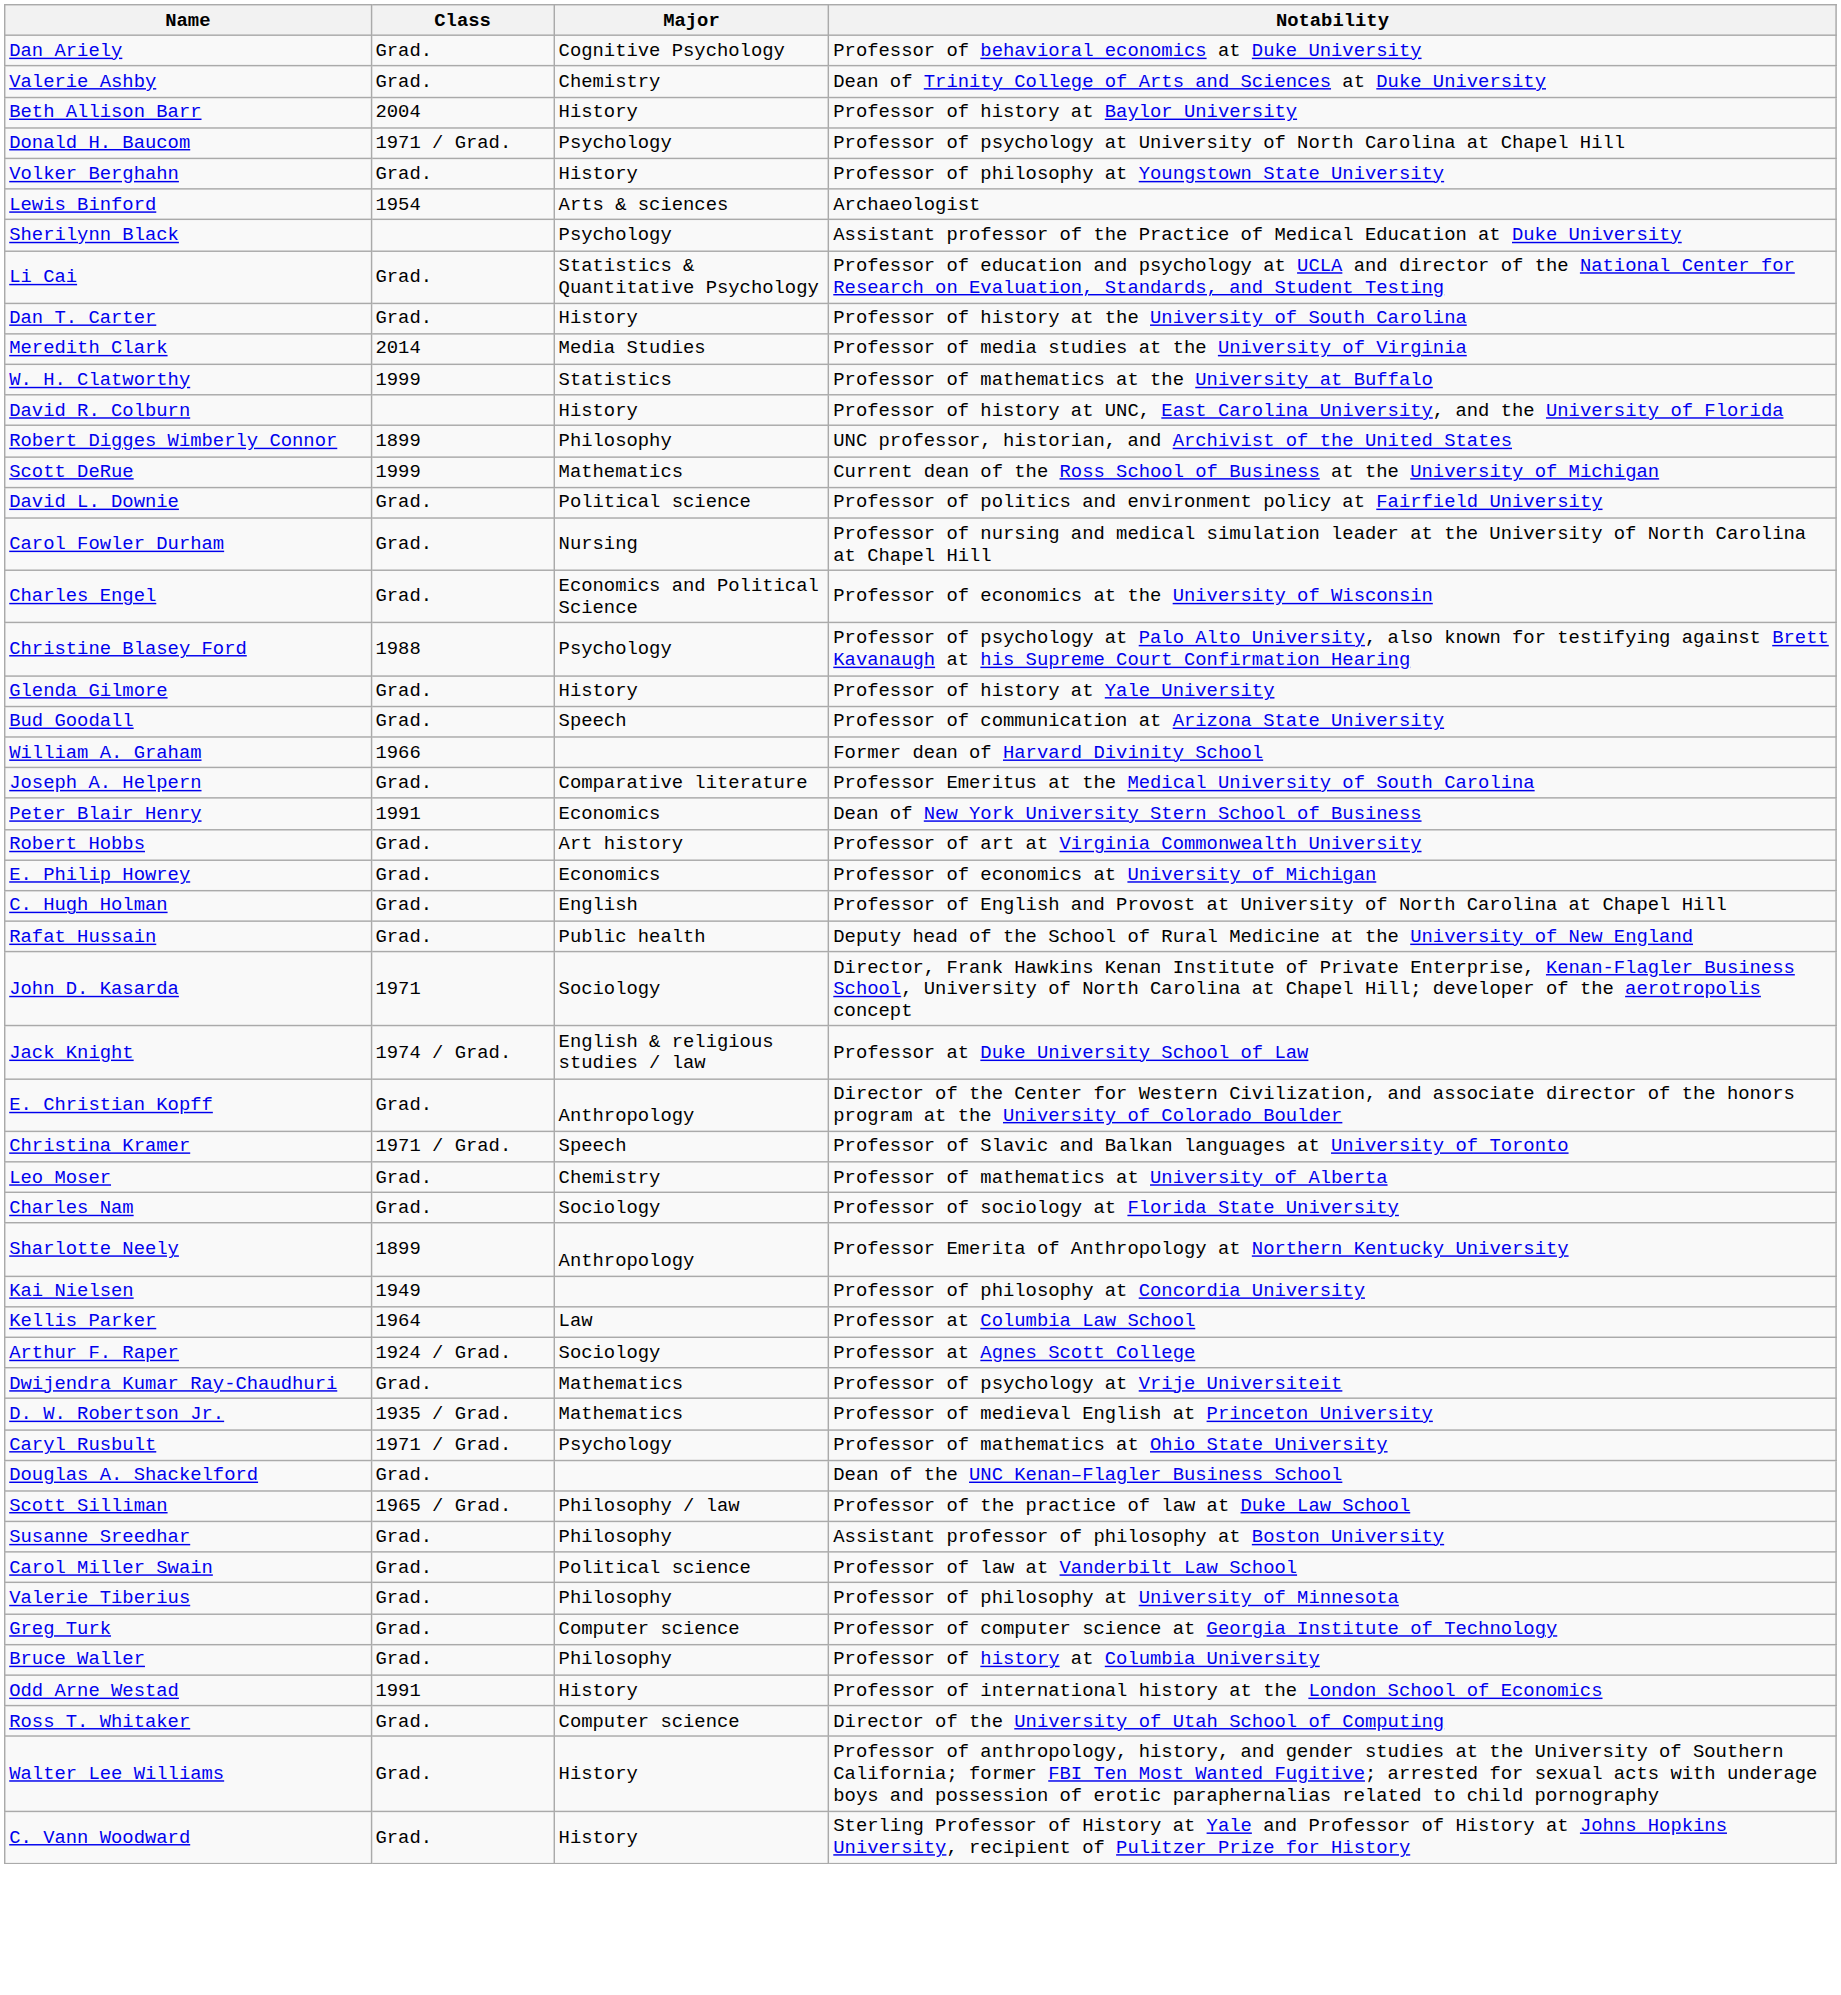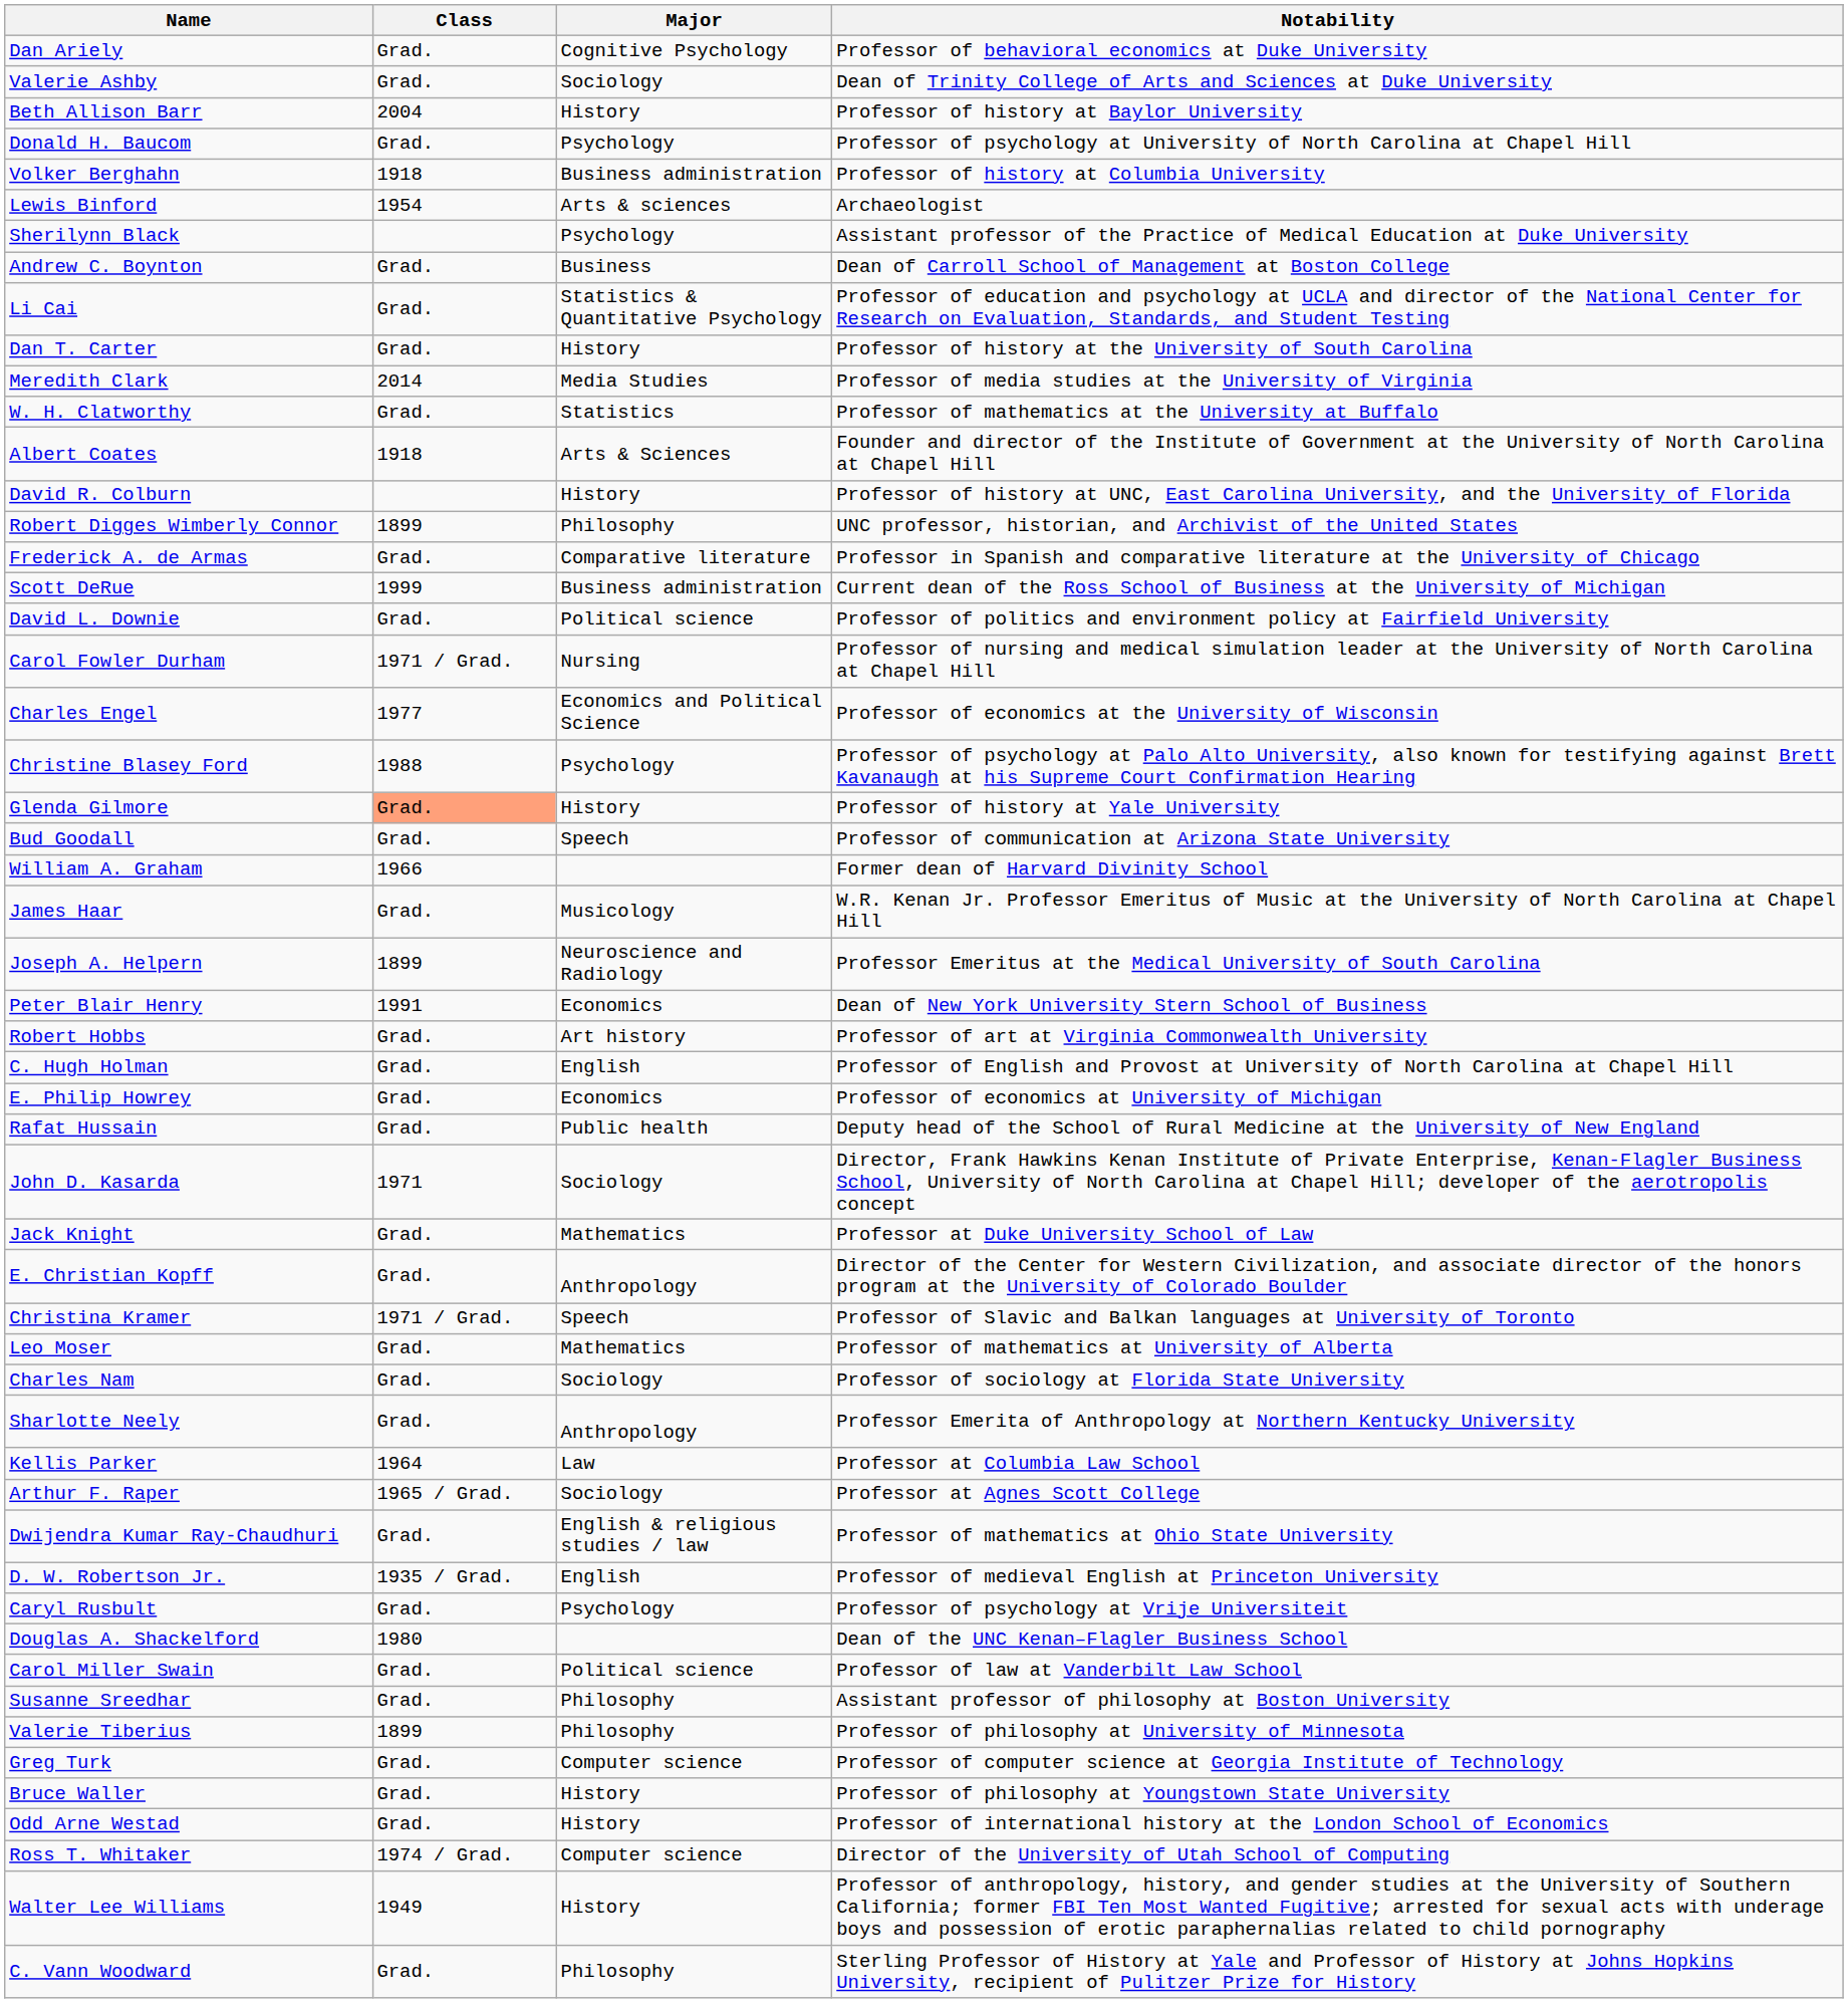Valerie Ashby | Major: Chemistry -> Sociology
Donald H. Baucom | Class: 1971 / Grad. -> Grad.
Volker Berghahn | Class: Grad. -> 1918
Volker Berghahn | Major: History -> Business administration
Volker Berghahn | Notability: Professor of philosophy at Youngstown State University -> Professor of history at Columbia University
+ row: Andrew C. Boynton | Grad. | Business | Dean of Carroll School of Management at Boston College
W. H. Clatworthy | Class: 1999 -> Grad.
+ row: Albert Coates | 1918 | Arts & Sciences | Founder and director of the Institute of Government at the University of North Carolina at Chapel Hill
+ row: Frederick A. de Armas | Grad. | Comparative literature | Professor in Spanish and comparative literature at the University of Chicago
Scott DeRue | Major: Mathematics -> Business administration
Carol Fowler Durham | Class: Grad. -> 1971 / Grad.
Charles Engel | Class: Grad. -> 1977
Glenda Gilmore | Class: no background -> lightsalmon background
+ row: James Haar | Grad. | Musicology | W.R. Kenan Jr. Professor Emeritus of Music at the University of North Carolina at Chapel Hill
Joseph A. Helpern | Class: Grad. -> 1899
Joseph A. Helpern | Major: Comparative literature -> Neuroscience and Radiology
rows swapped: C. Hugh Holman <-> E. Philip Howrey
Jack Knight | Class: 1974 / Grad. -> Grad.
Jack Knight | Major: English & religious studies / law -> Mathematics
Leo Moser | Major: Chemistry -> Mathematics
Sharlotte Neely | Class: 1899 -> Grad.
- row: Kai Nielsen | 1949 | Professor of philosophy at Concordia University
Arthur F. Raper | Class: 1924 / Grad. -> 1965 / Grad.
Dwijendra Kumar Ray-Chaudhuri | Major: Mathematics -> English & religious studies / law
Dwijendra Kumar Ray-Chaudhuri | Notability: Professor of psychology at Vrije Universiteit -> Professor of mathematics at Ohio State University
D. W. Robertson Jr. | Major: Mathematics -> English
Caryl Rusbult | Class: 1971 / Grad. -> Grad.
Caryl Rusbult | Notability: Professor of mathematics at Ohio State University -> Professor of psychology at Vrije Universiteit
Douglas A. Shackelford | Class: Grad. -> 1980
- row: Scott Silliman | 1965 / Grad. | Philosophy / law | Professor of the practice of law at Duke Law School
rows swapped: Susanne Sreedhar <-> Carol Miller Swain
Valerie Tiberius | Class: Grad. -> 1899
Bruce Waller | Major: Philosophy -> History
Bruce Waller | Notability: Professor of history at Columbia University -> Professor of philosophy at Youngstown State University
Odd Arne Westad | Class: 1991 -> Grad.
Ross T. Whitaker | Class: Grad. -> 1974 / Grad.
Walter Lee Williams | Class: Grad. -> 1949
C. Vann Woodward | Major: History -> Philosophy
